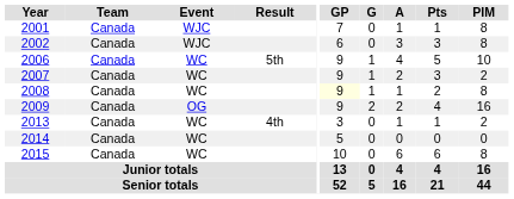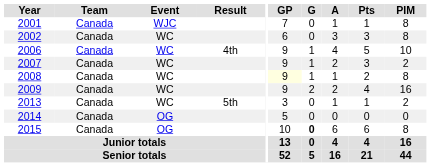2002 | Event: WJC -> WC
2006 | Result: 5th -> 4th
2009 | Event: OG -> WC
2013 | Result: 4th -> 5th
2014 | Event: WC -> OG
2015 | Event: WC -> OG
2015 | G: normal -> bold
